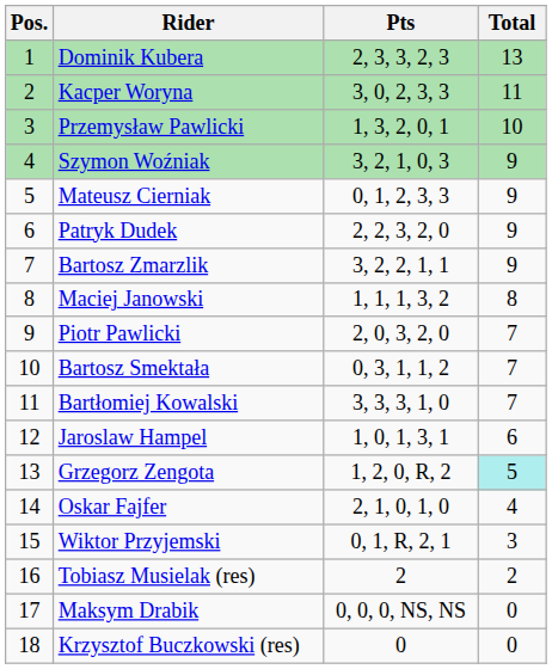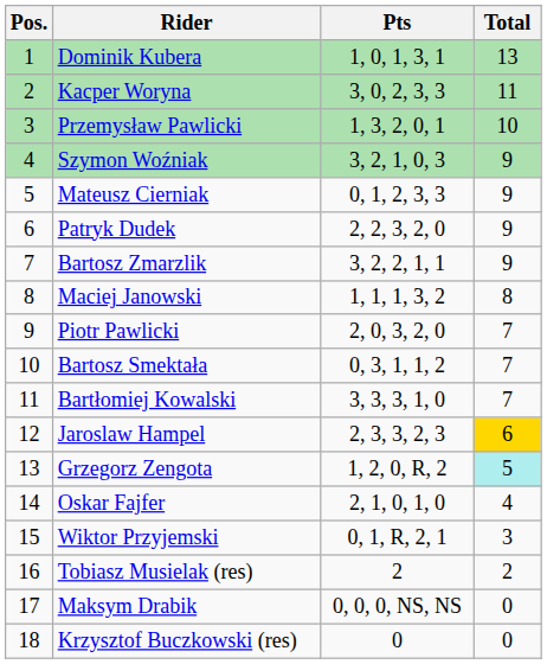Dominik Kubera | Pts: 2, 3, 3, 2, 3 -> 1, 0, 1, 3, 1
Jaroslaw Hampel | Pts: 1, 0, 1, 3, 1 -> 2, 3, 3, 2, 3
Jaroslaw Hampel | Total: no background -> gold background
